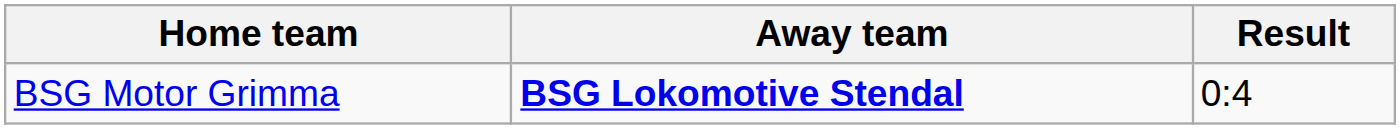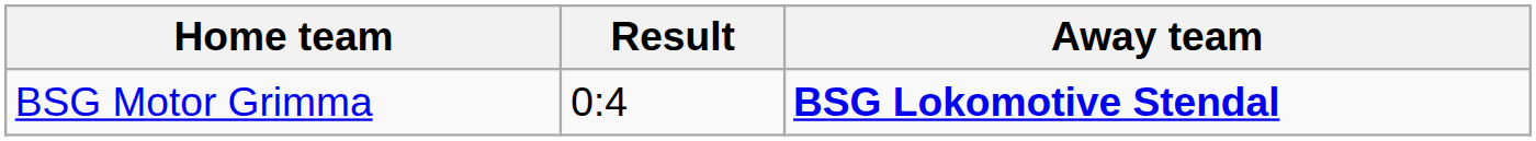columns swapped: Away team <-> Result
